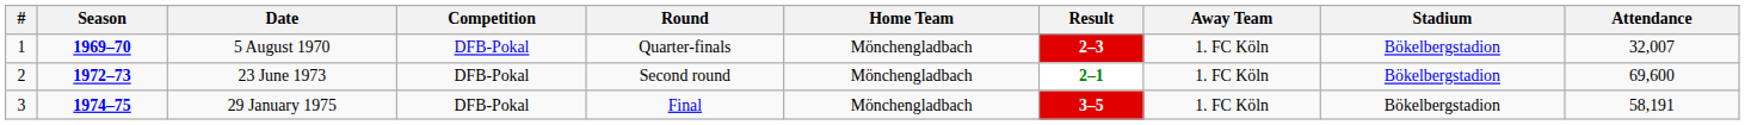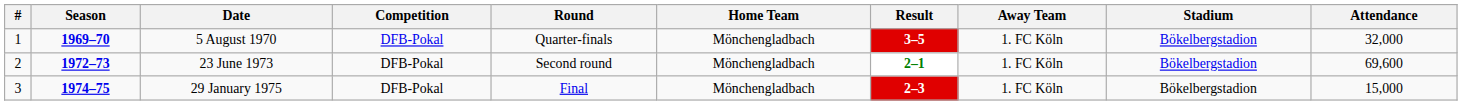5 August 1970 | Result: 2–3 -> 3–5
5 August 1970 | Attendance: 32,007 -> 32,000
29 January 1975 | Result: 3–5 -> 2–3
29 January 1975 | Attendance: 58,191 -> 15,000
